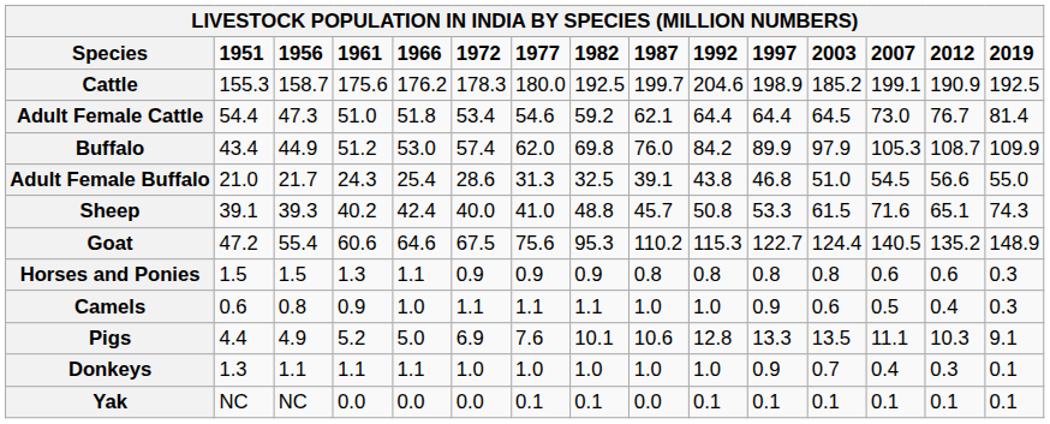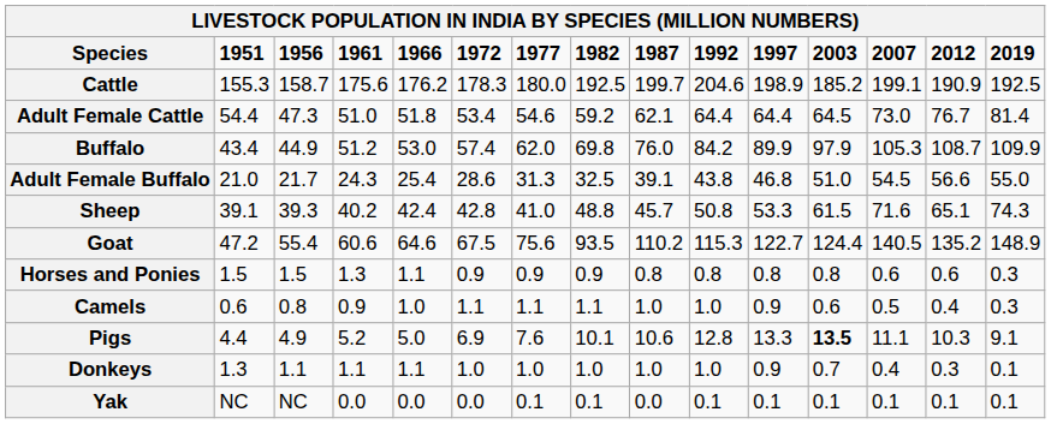Sheep | 1972: 40.0 -> 42.8
Goat | 1982: 95.3 -> 93.5
Pigs | 2003: normal -> bold
